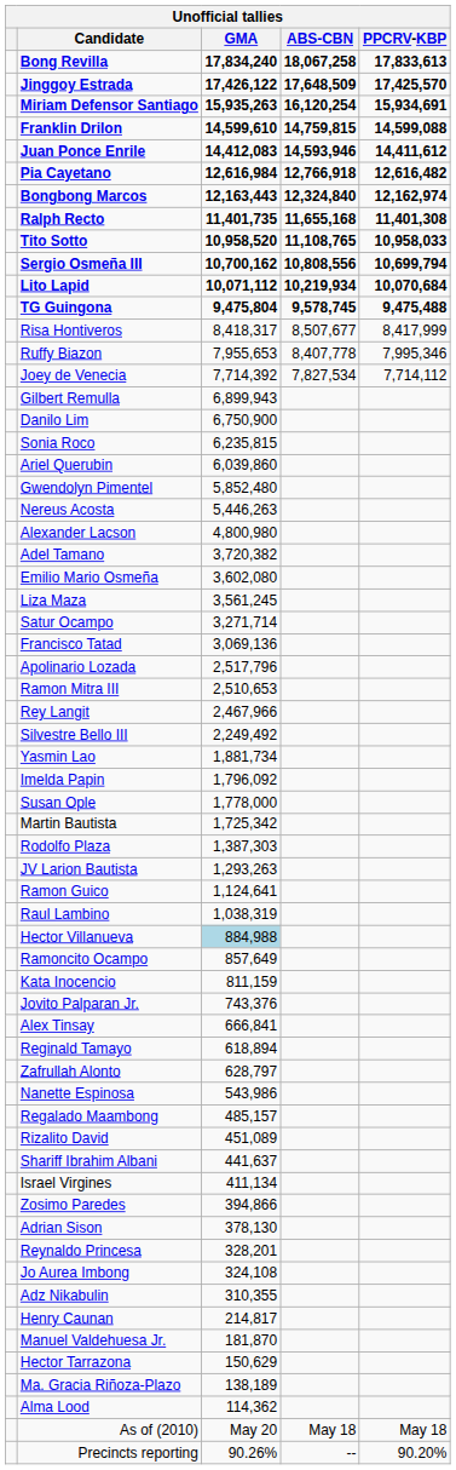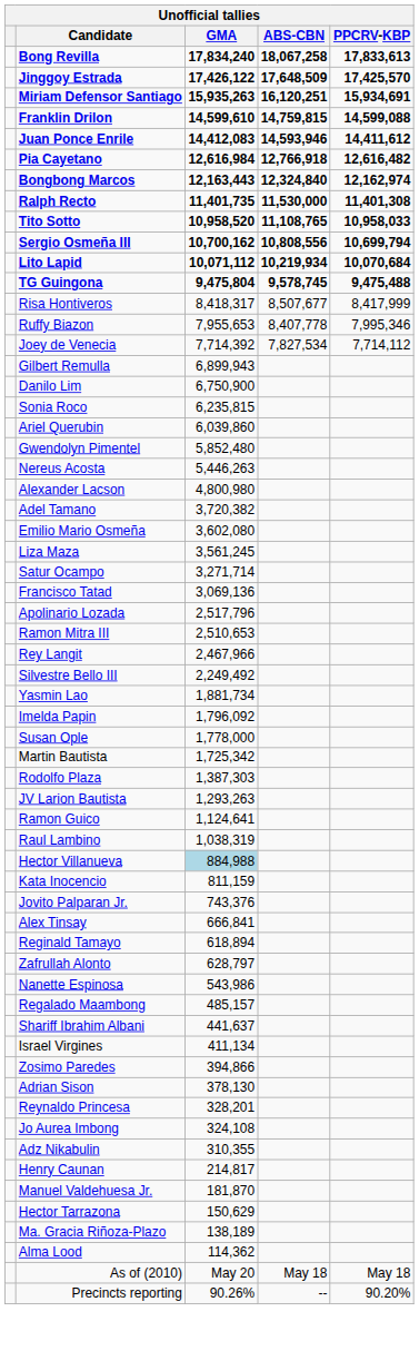Miriam Defensor Santiago | ABS-CBN: 16,120,254 -> 16,120,251
Ralph Recto | ABS-CBN: 11,655,168 -> 11,530,000
- row: Ramoncito Ocampo | 857,649
- row: Rizalito David | 451,089
